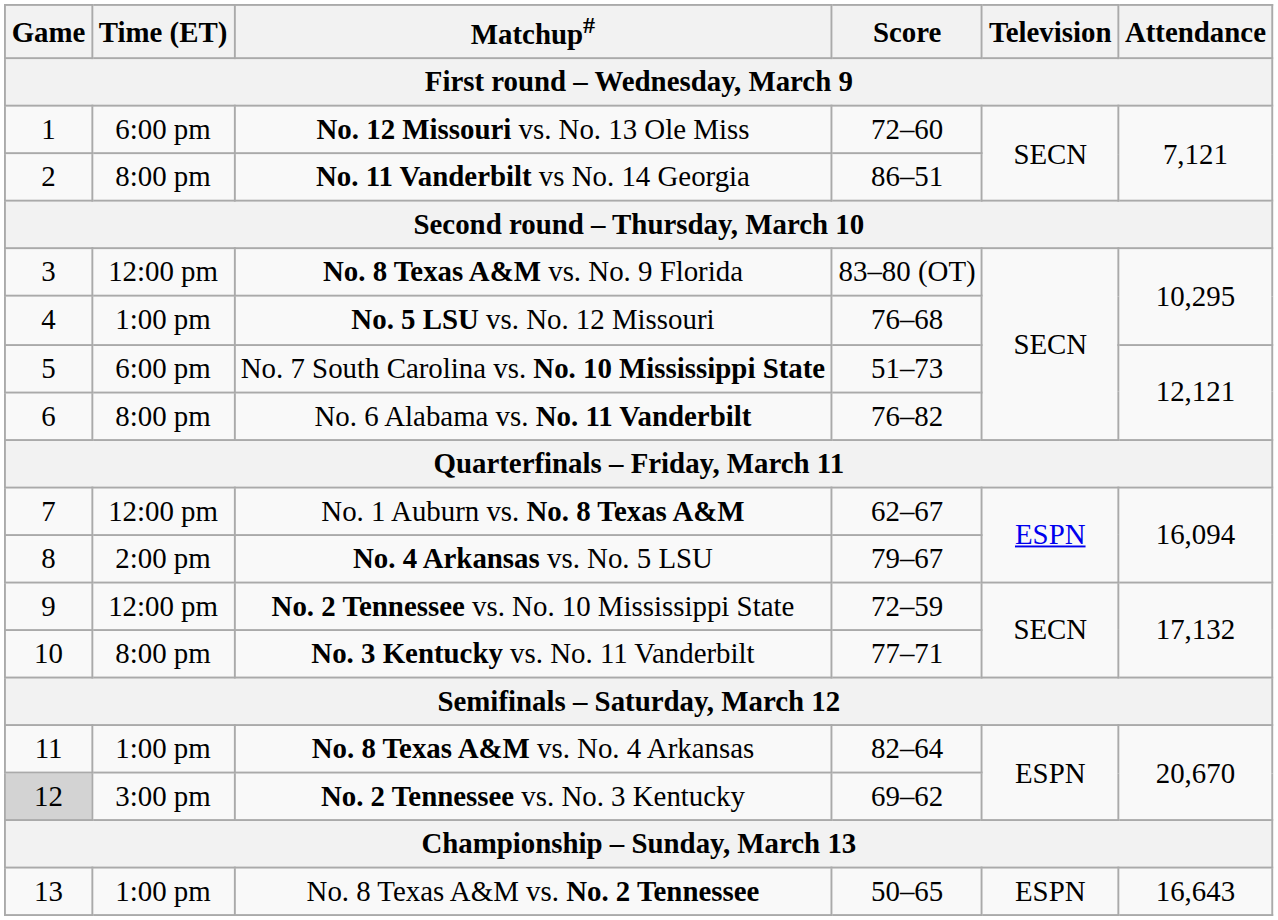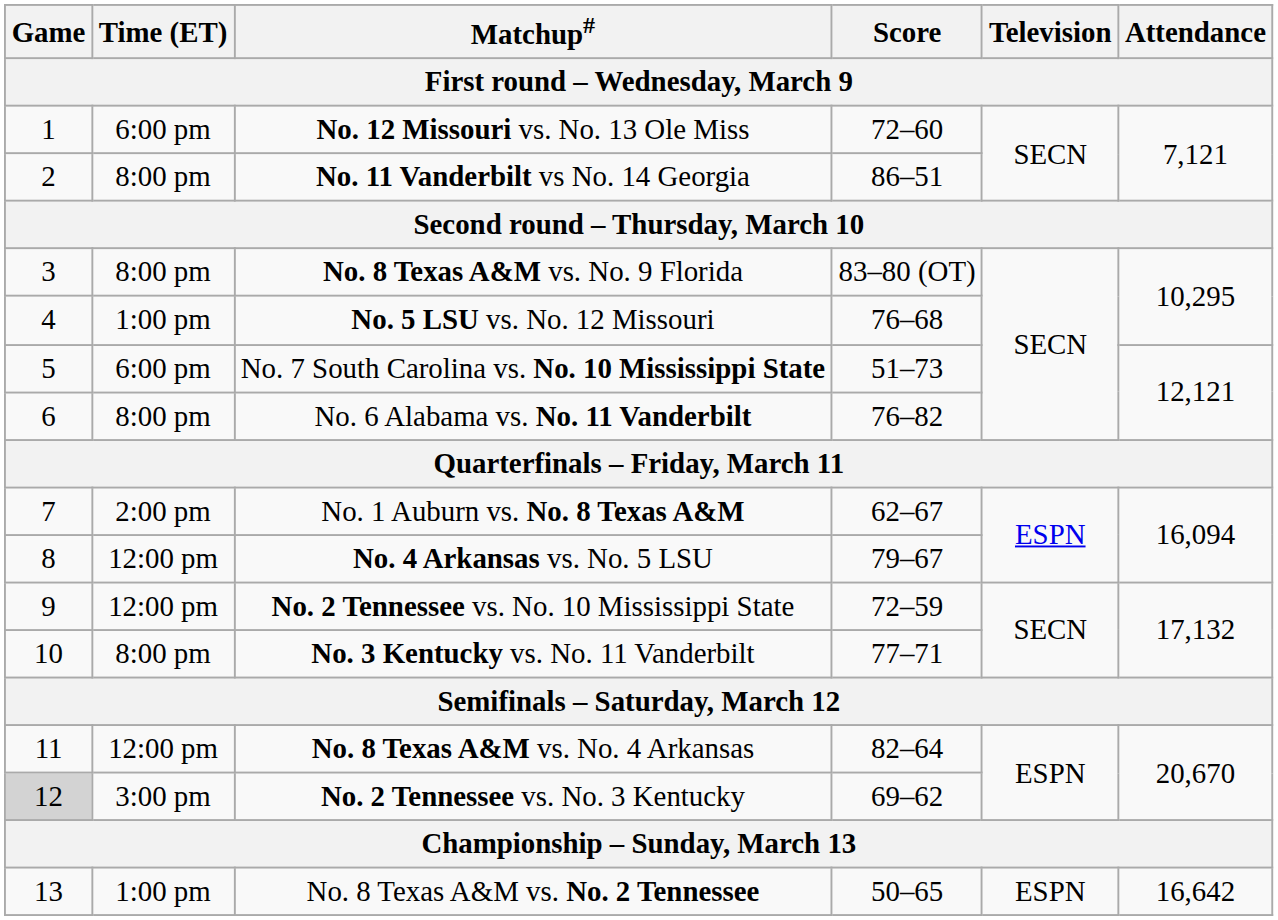No. 8 Texas A&M vs. No. 9 Florida | Time (ET): 12:00 pm -> 8:00 pm
No. 1 Auburn vs. No. 8 Texas A&M | Time (ET): 12:00 pm -> 2:00 pm
No. 4 Arkansas vs. No. 5 LSU | Time (ET): 2:00 pm -> 12:00 pm
No. 8 Texas A&M vs. No. 4 Arkansas | Time (ET): 1:00 pm -> 12:00 pm
No. 8 Texas A&M vs. No. 2 Tennessee | Attendance: 16,643 -> 16,642
